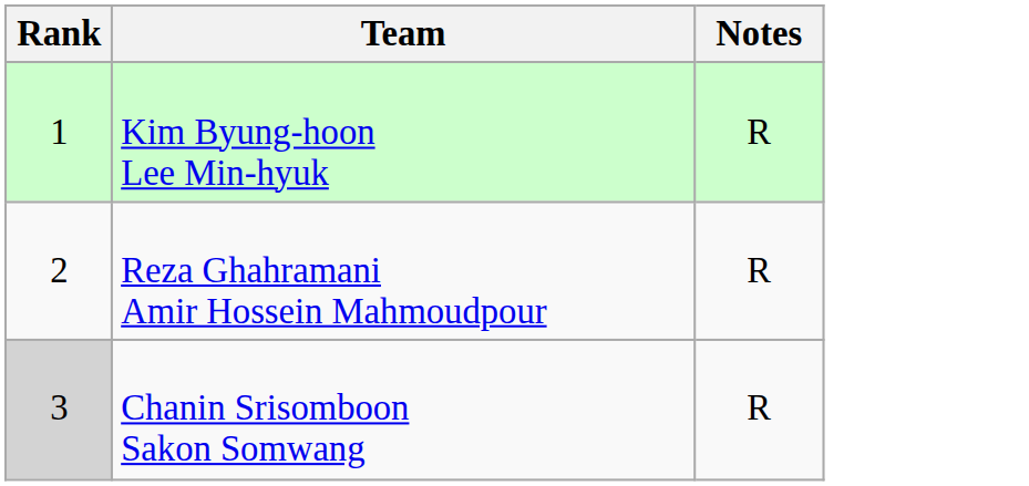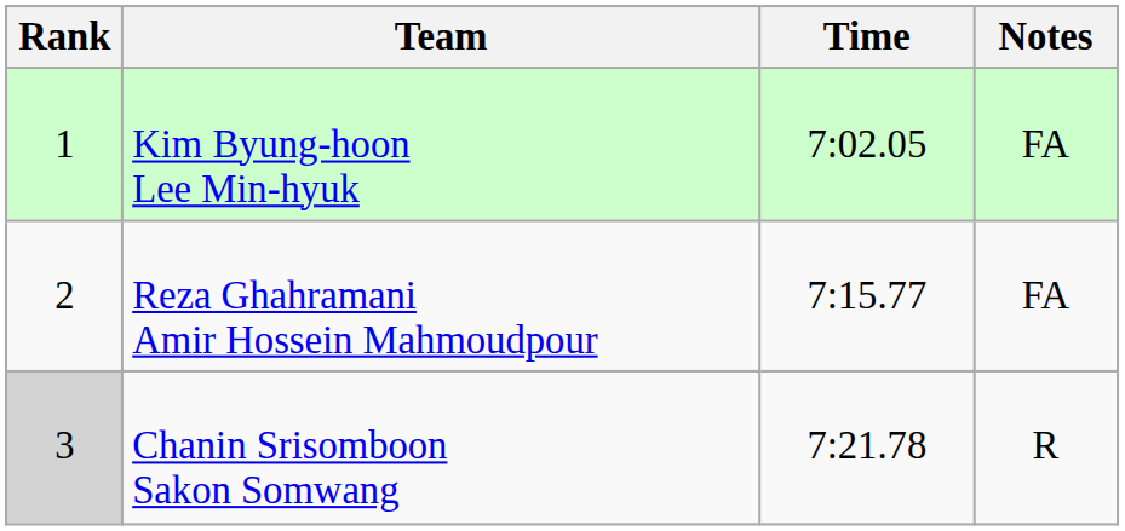+ column: Time | 7:02.05 | 7:15.77 | 7:21.78
Kim Byung-hoon Lee Min-hyuk | Notes: R -> FA
Reza Ghahramani Amir Hossein Mahmoudpour | Notes: R -> FA
